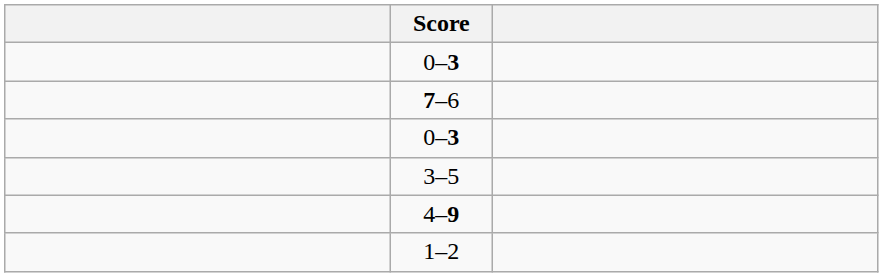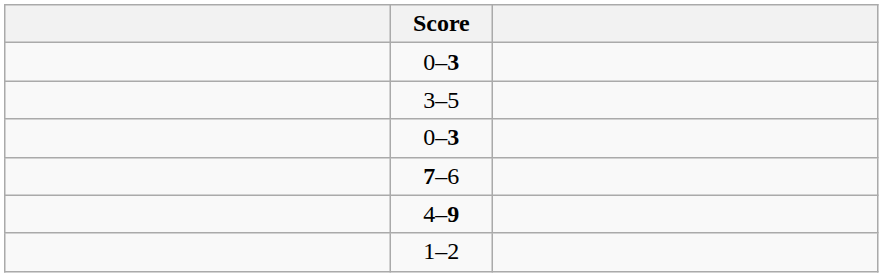rows swapped: 3–5 <-> 7–6
